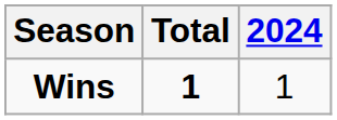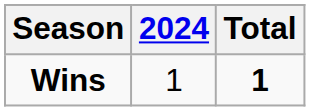columns swapped: 2024 <-> Total
